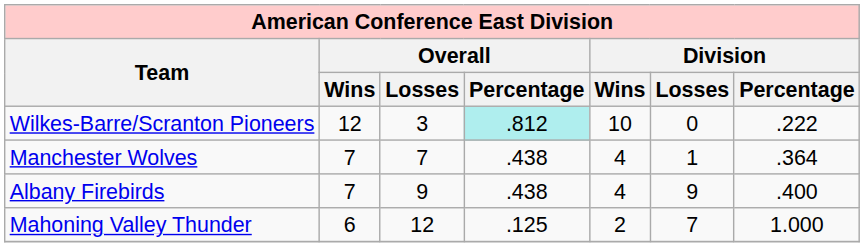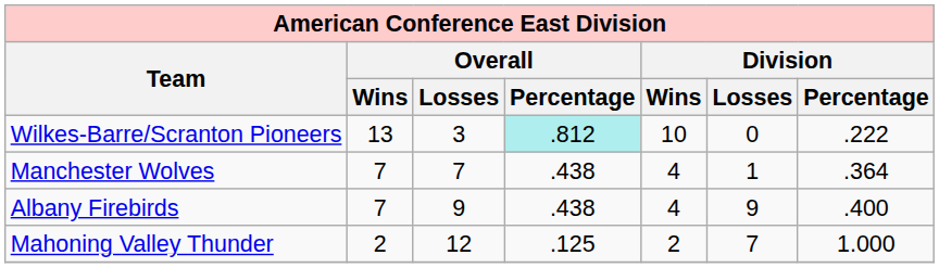Wilkes-Barre/Scranton Pioneers | Overall / Wins: 12 -> 13
Mahoning Valley Thunder | Overall / Wins: 6 -> 2
